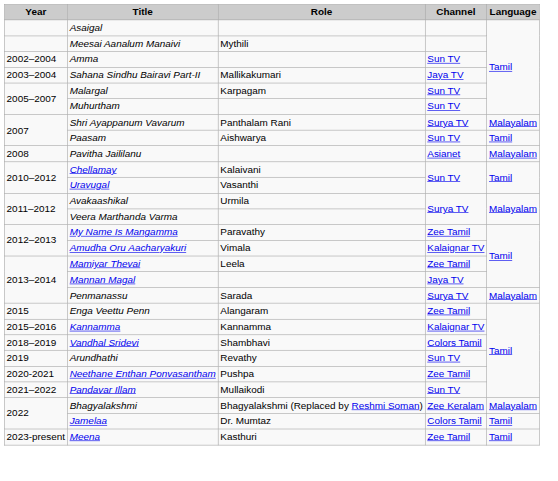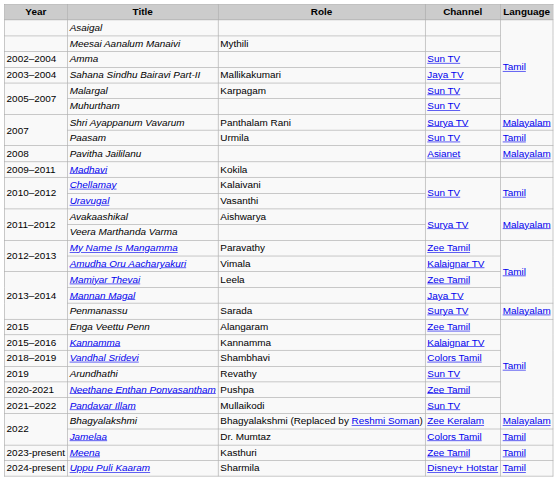Paasam | Role: Aishwarya -> Urmila
+ row: 2009–2011 | Madhavi | Kokila
Avakaashikal | Role: Urmila -> Aishwarya
+ row: 2024-present | Uppu Puli Kaaram | Sharmila | Disney+ Hotstar | Tamil
